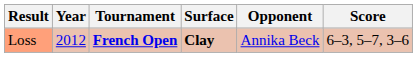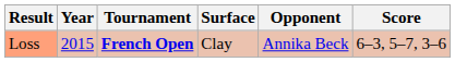Loss | Year: 2012 -> 2015
Loss | Surface: bold -> normal
